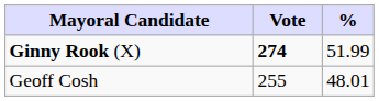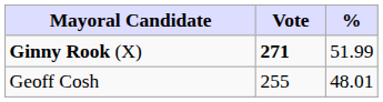Ginny Rook (X) | Vote: 274 -> 271
